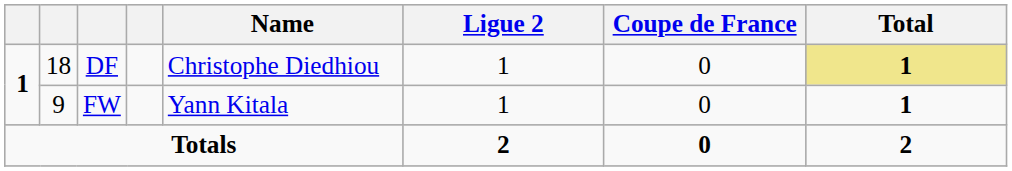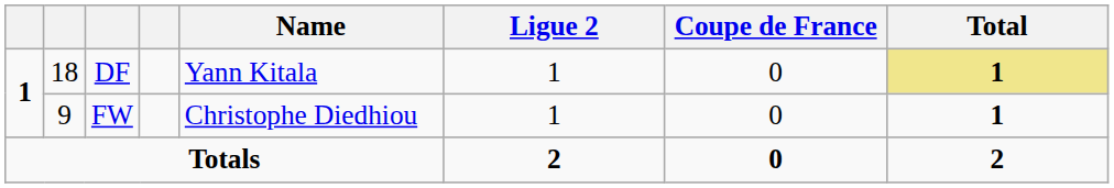DF | Name: Christophe Diedhiou -> Yann Kitala
FW | Name: Yann Kitala -> Christophe Diedhiou
